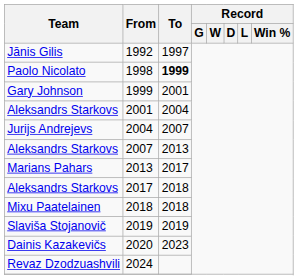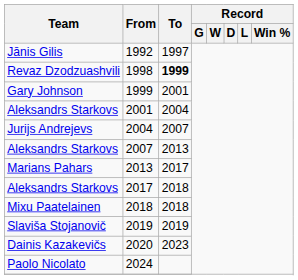1998 | Team: Paolo Nicolato -> Revaz Dzodzuashvili
2024 | Team: Revaz Dzodzuashvili -> Paolo Nicolato
